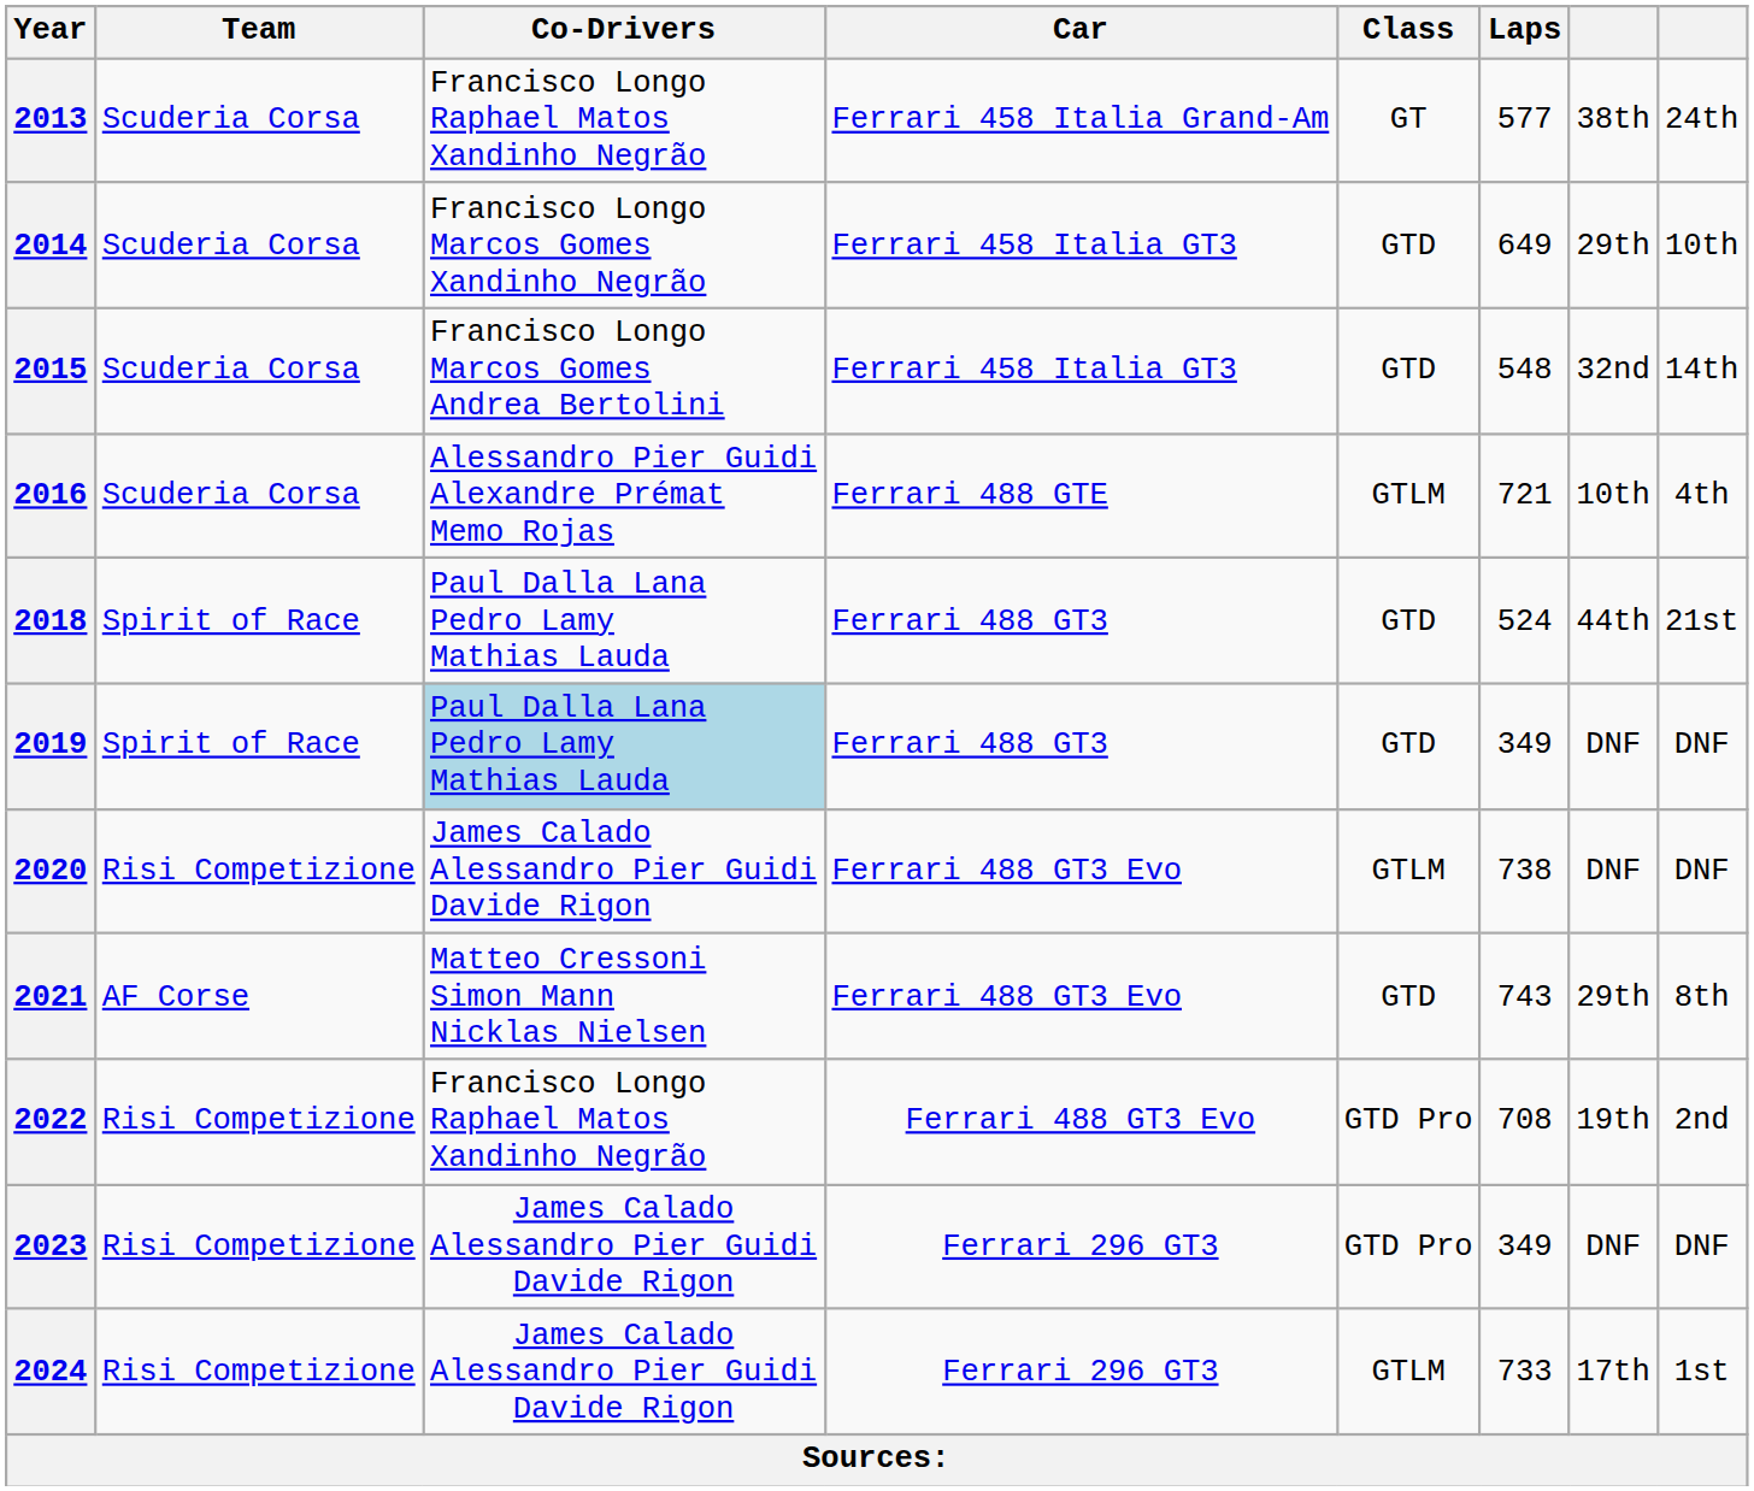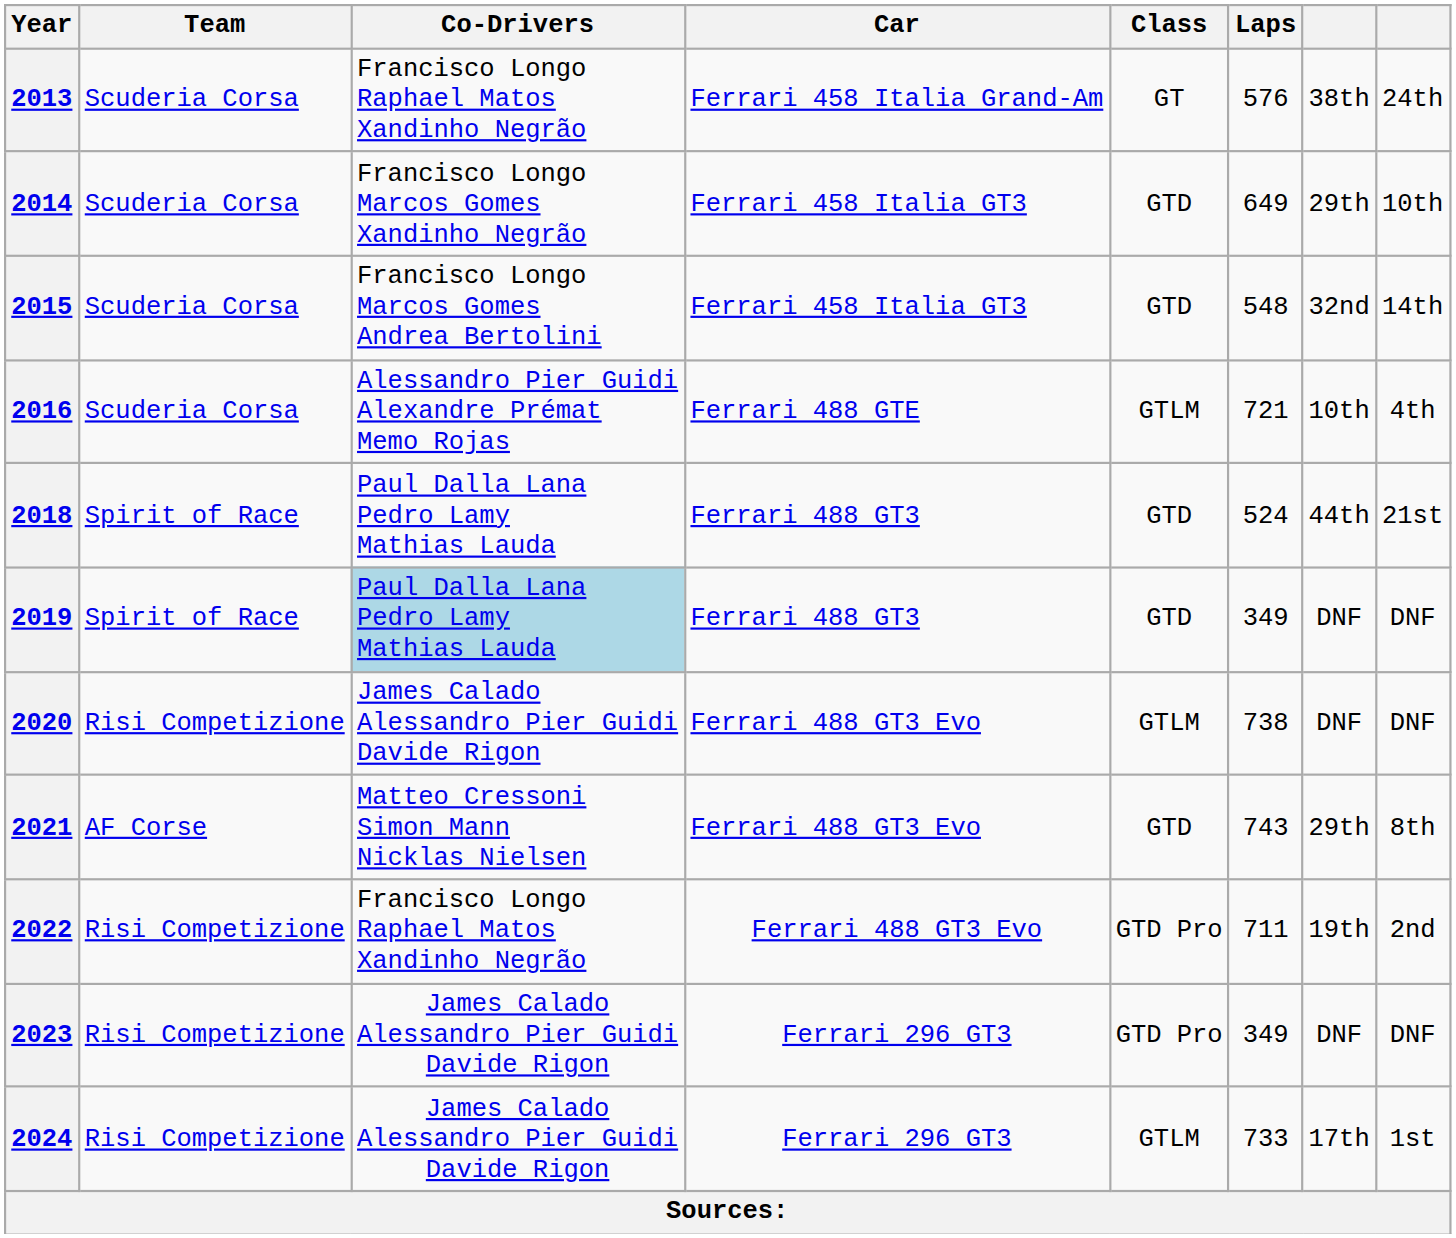2013 | Laps: 577 -> 576
2022 | Laps: 708 -> 711
